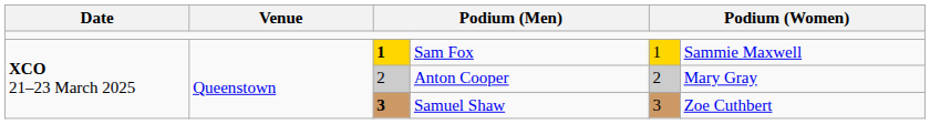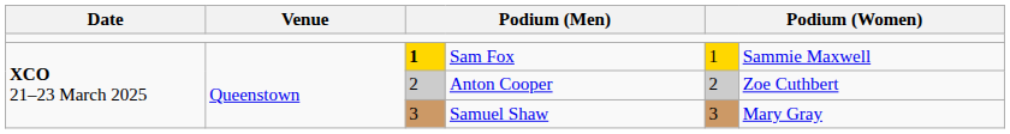Anton Cooper | column 6: Mary Gray -> Zoe Cuthbert
Samuel Shaw | column 3: bold -> normal
Samuel Shaw | column 6: Zoe Cuthbert -> Mary Gray
